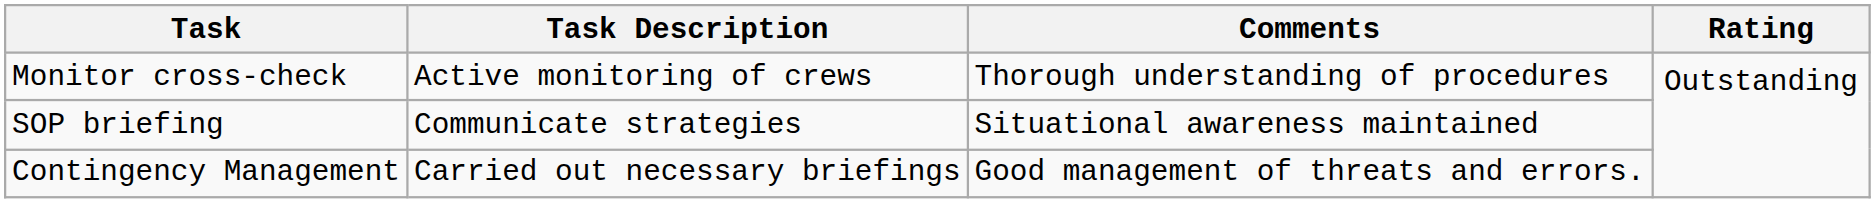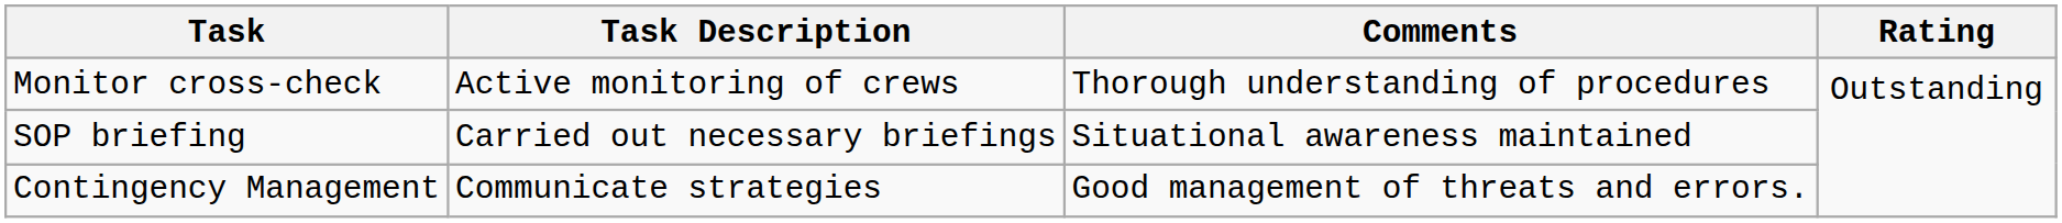SOP briefing | Task Description: Communicate strategies -> Carried out necessary briefings
Contingency Management | Task Description: Carried out necessary briefings -> Communicate strategies
